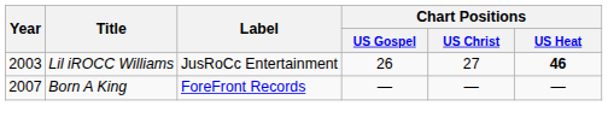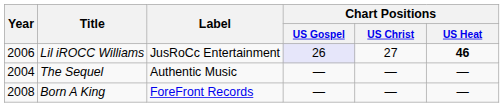Lil iROCC Williams | Year: 2003 -> 2006
Lil iROCC Williams | Chart Positions / US Gospel: no background -> lavender background
+ row: 2004 | The Sequel | Authentic Music | — | — | —
Born A King | Year: 2007 -> 2008
